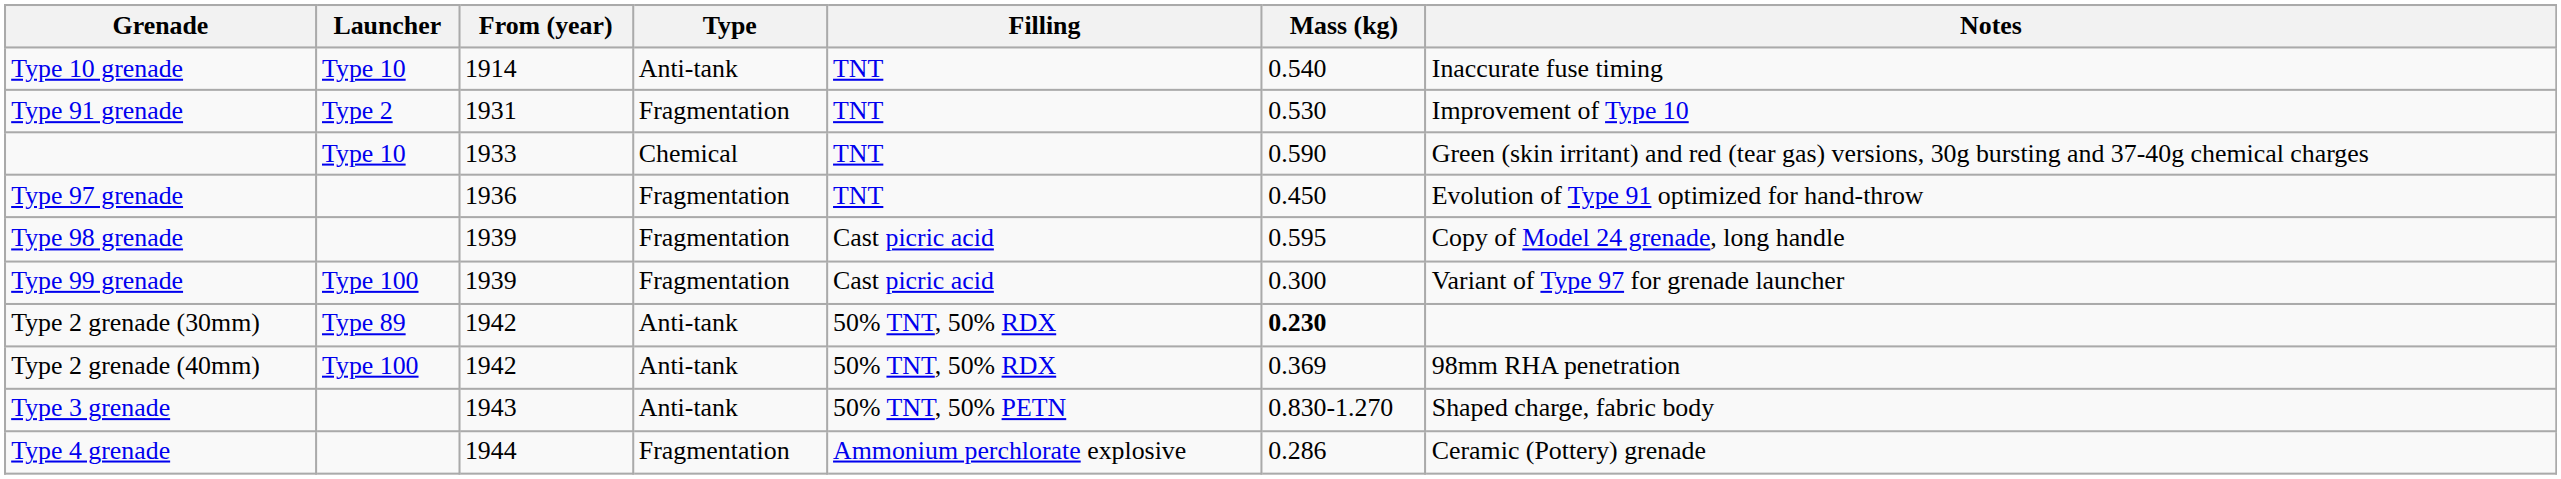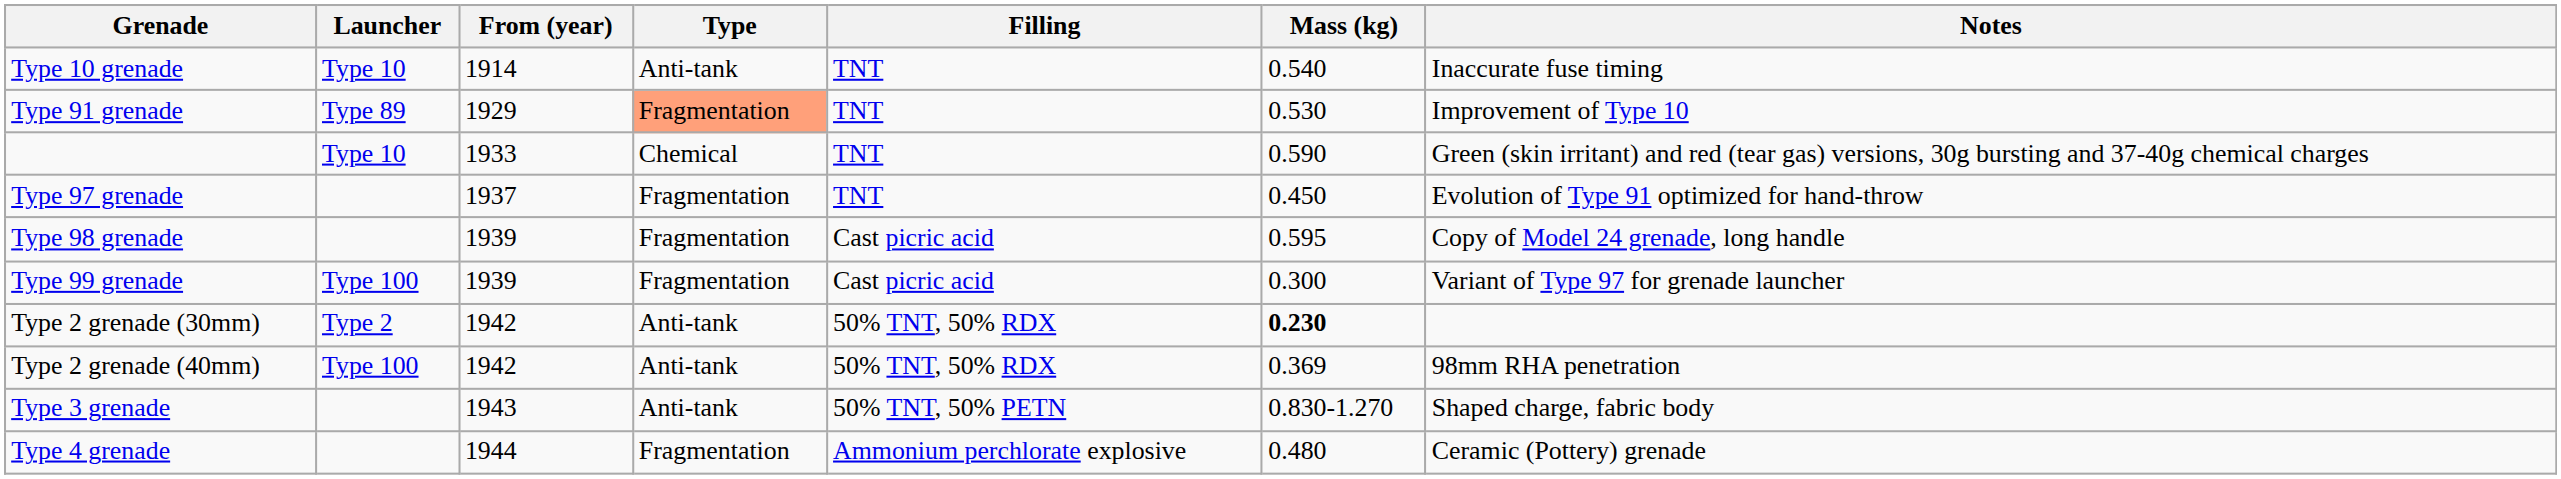Type 91 grenade | Launcher: Type 2 -> Type 89
Type 91 grenade | From (year): 1931 -> 1929
Type 91 grenade | Type: no background -> lightsalmon background
Type 97 grenade | From (year): 1936 -> 1937
Type 2 grenade (30mm) | Launcher: Type 89 -> Type 2
Type 4 grenade | Mass (kg): 0.286 -> 0.480
